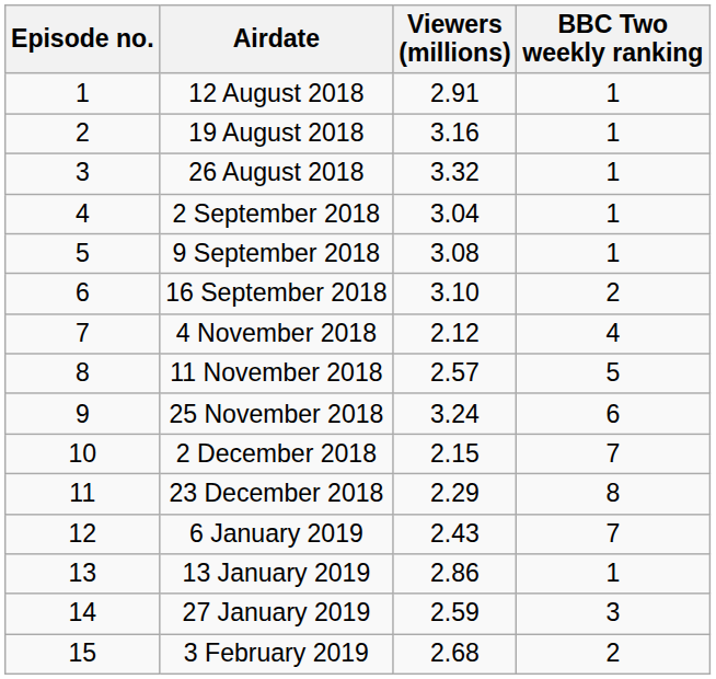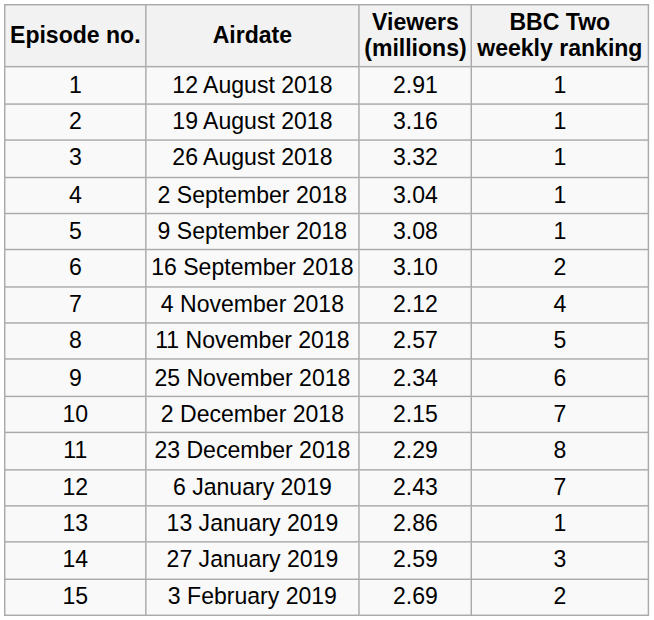25 November 2018 | Viewers (millions): 3.24 -> 2.34
3 February 2019 | Viewers (millions): 2.68 -> 2.69
